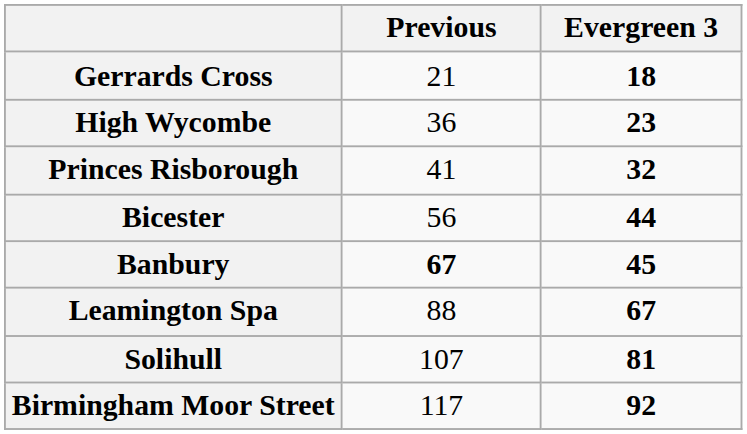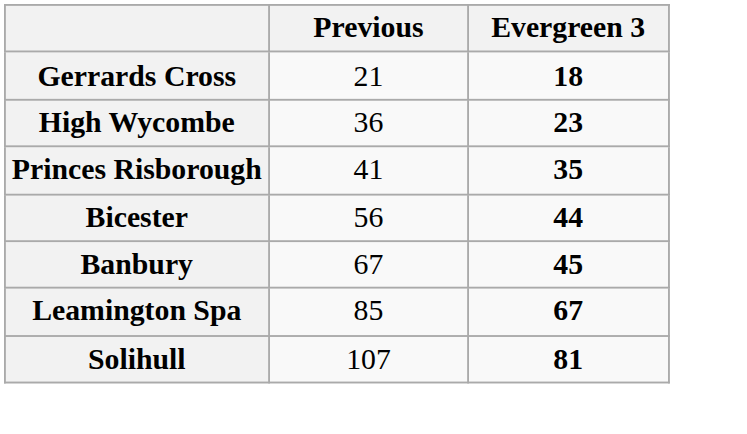Princes Risborough | Evergreen 3: 32 -> 35
Banbury | Previous: bold -> normal
Leamington Spa | Previous: 88 -> 85
- row: Birmingham Moor Street | 117 | 92
